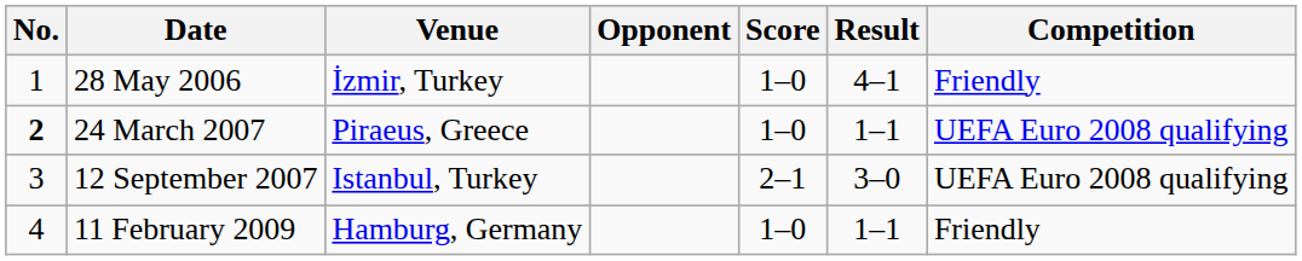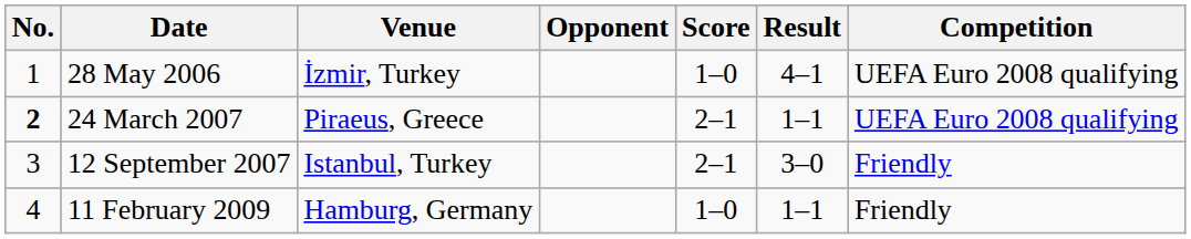28 May 2006 | Competition: Friendly -> UEFA Euro 2008 qualifying
24 March 2007 | Score: 1–0 -> 2–1
12 September 2007 | Competition: UEFA Euro 2008 qualifying -> Friendly
